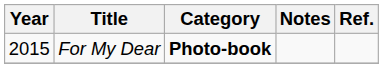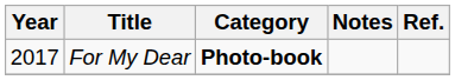For My Dear | Year: 2015 -> 2017
